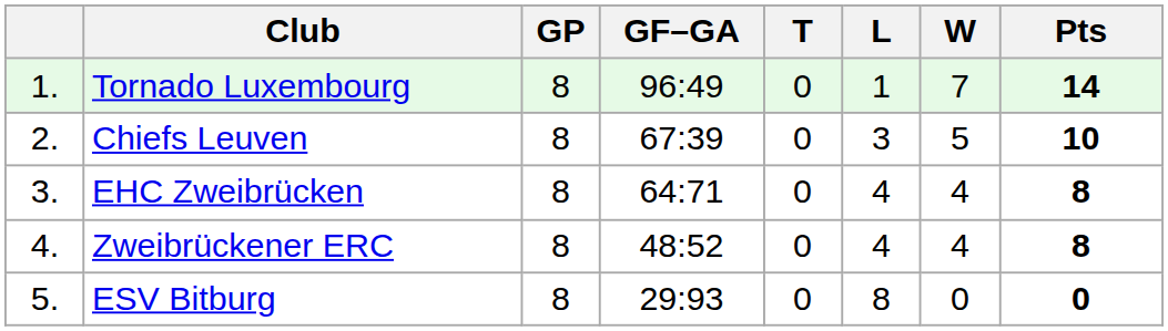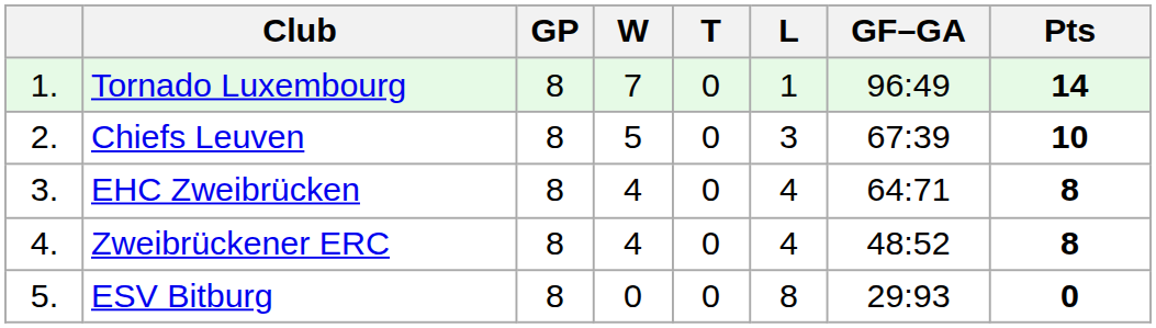columns swapped: W <-> GF–GA
